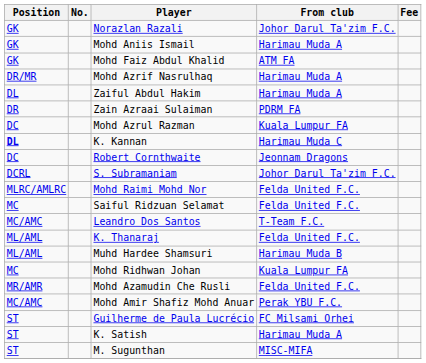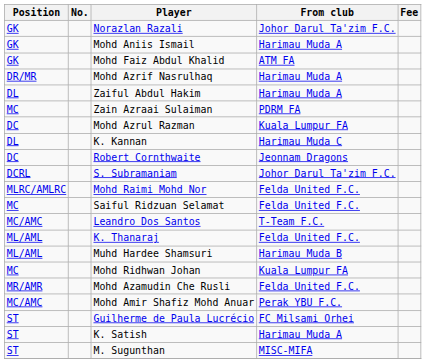Zain Azraai Sulaiman | Position: DR -> MC
K. Kannan | Position: bold -> normal
